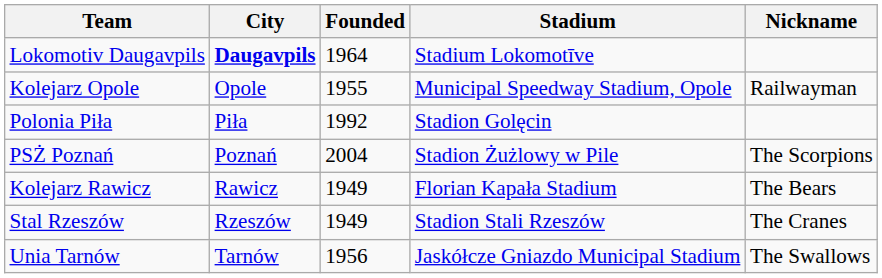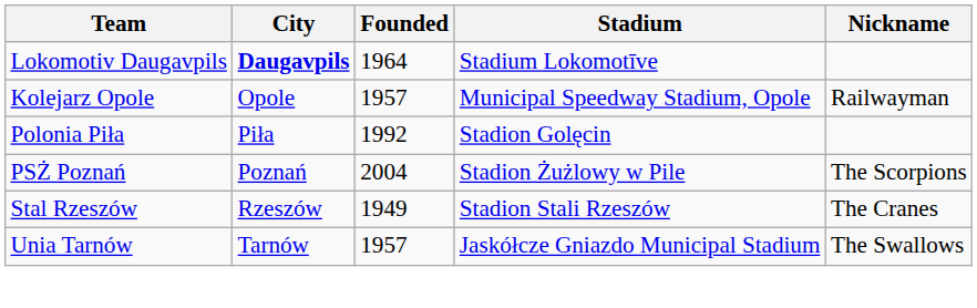Kolejarz Opole | Founded: 1955 -> 1957
- row: Kolejarz Rawicz | Rawicz | 1949 | Florian Kapała Stadium | The Bears
Unia Tarnów | Founded: 1956 -> 1957
